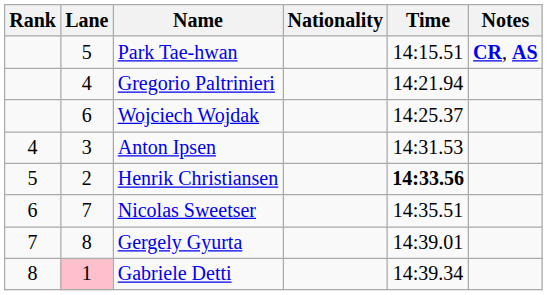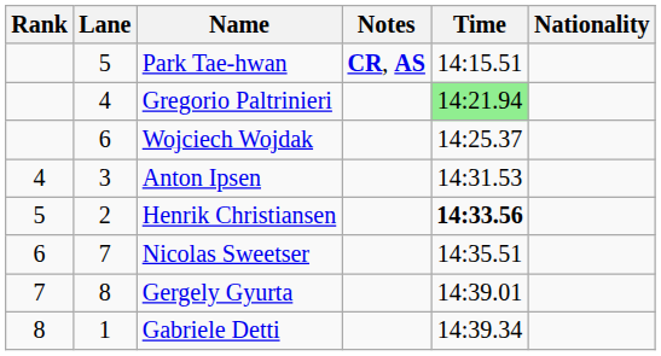columns swapped: Nationality <-> Notes
Gregorio Paltrinieri | Time: no background -> lightgreen background
Gabriele Detti | Lane: pink background -> no background
